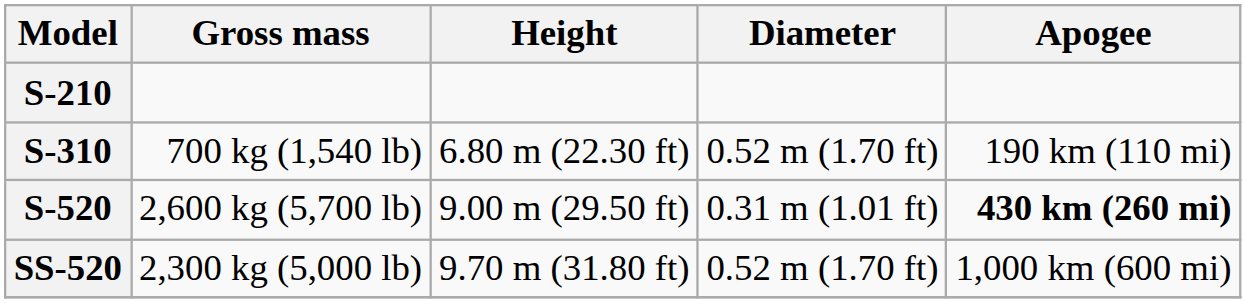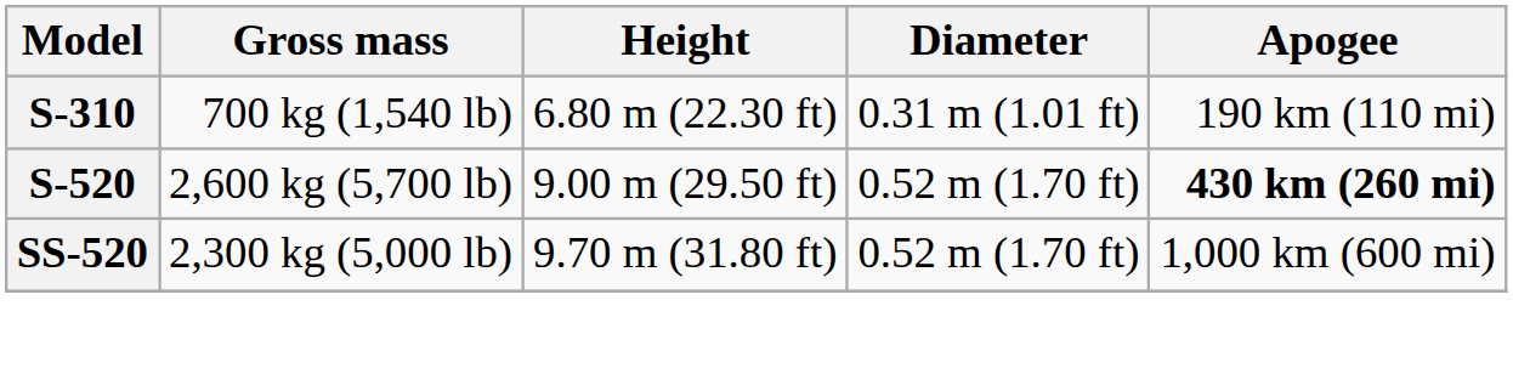- row: S-210
S-310 | Diameter: 0.52 m (1.70 ft) -> 0.31 m (1.01 ft)
S-520 | Diameter: 0.31 m (1.01 ft) -> 0.52 m (1.70 ft)
